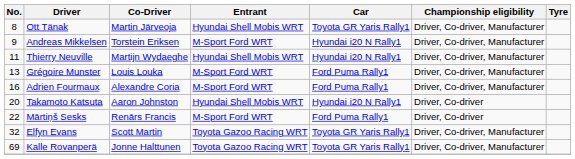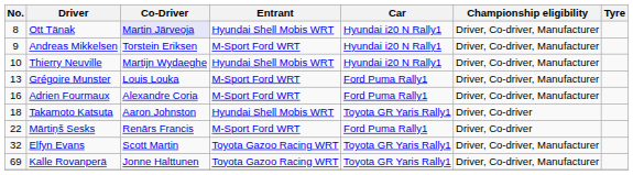Ott Tänak | Co-Driver: no background -> lavender background
Ott Tänak | Car: Toyota GR Yaris Rally1 -> Hyundai i20 N Rally1
Thierry Neuville | No.: 11 -> 10
Takamoto Katsuta | No.: 20 -> 18
Takamoto Katsuta | Car: Hyundai i20 N Rally1 -> Toyota GR Yaris Rally1
